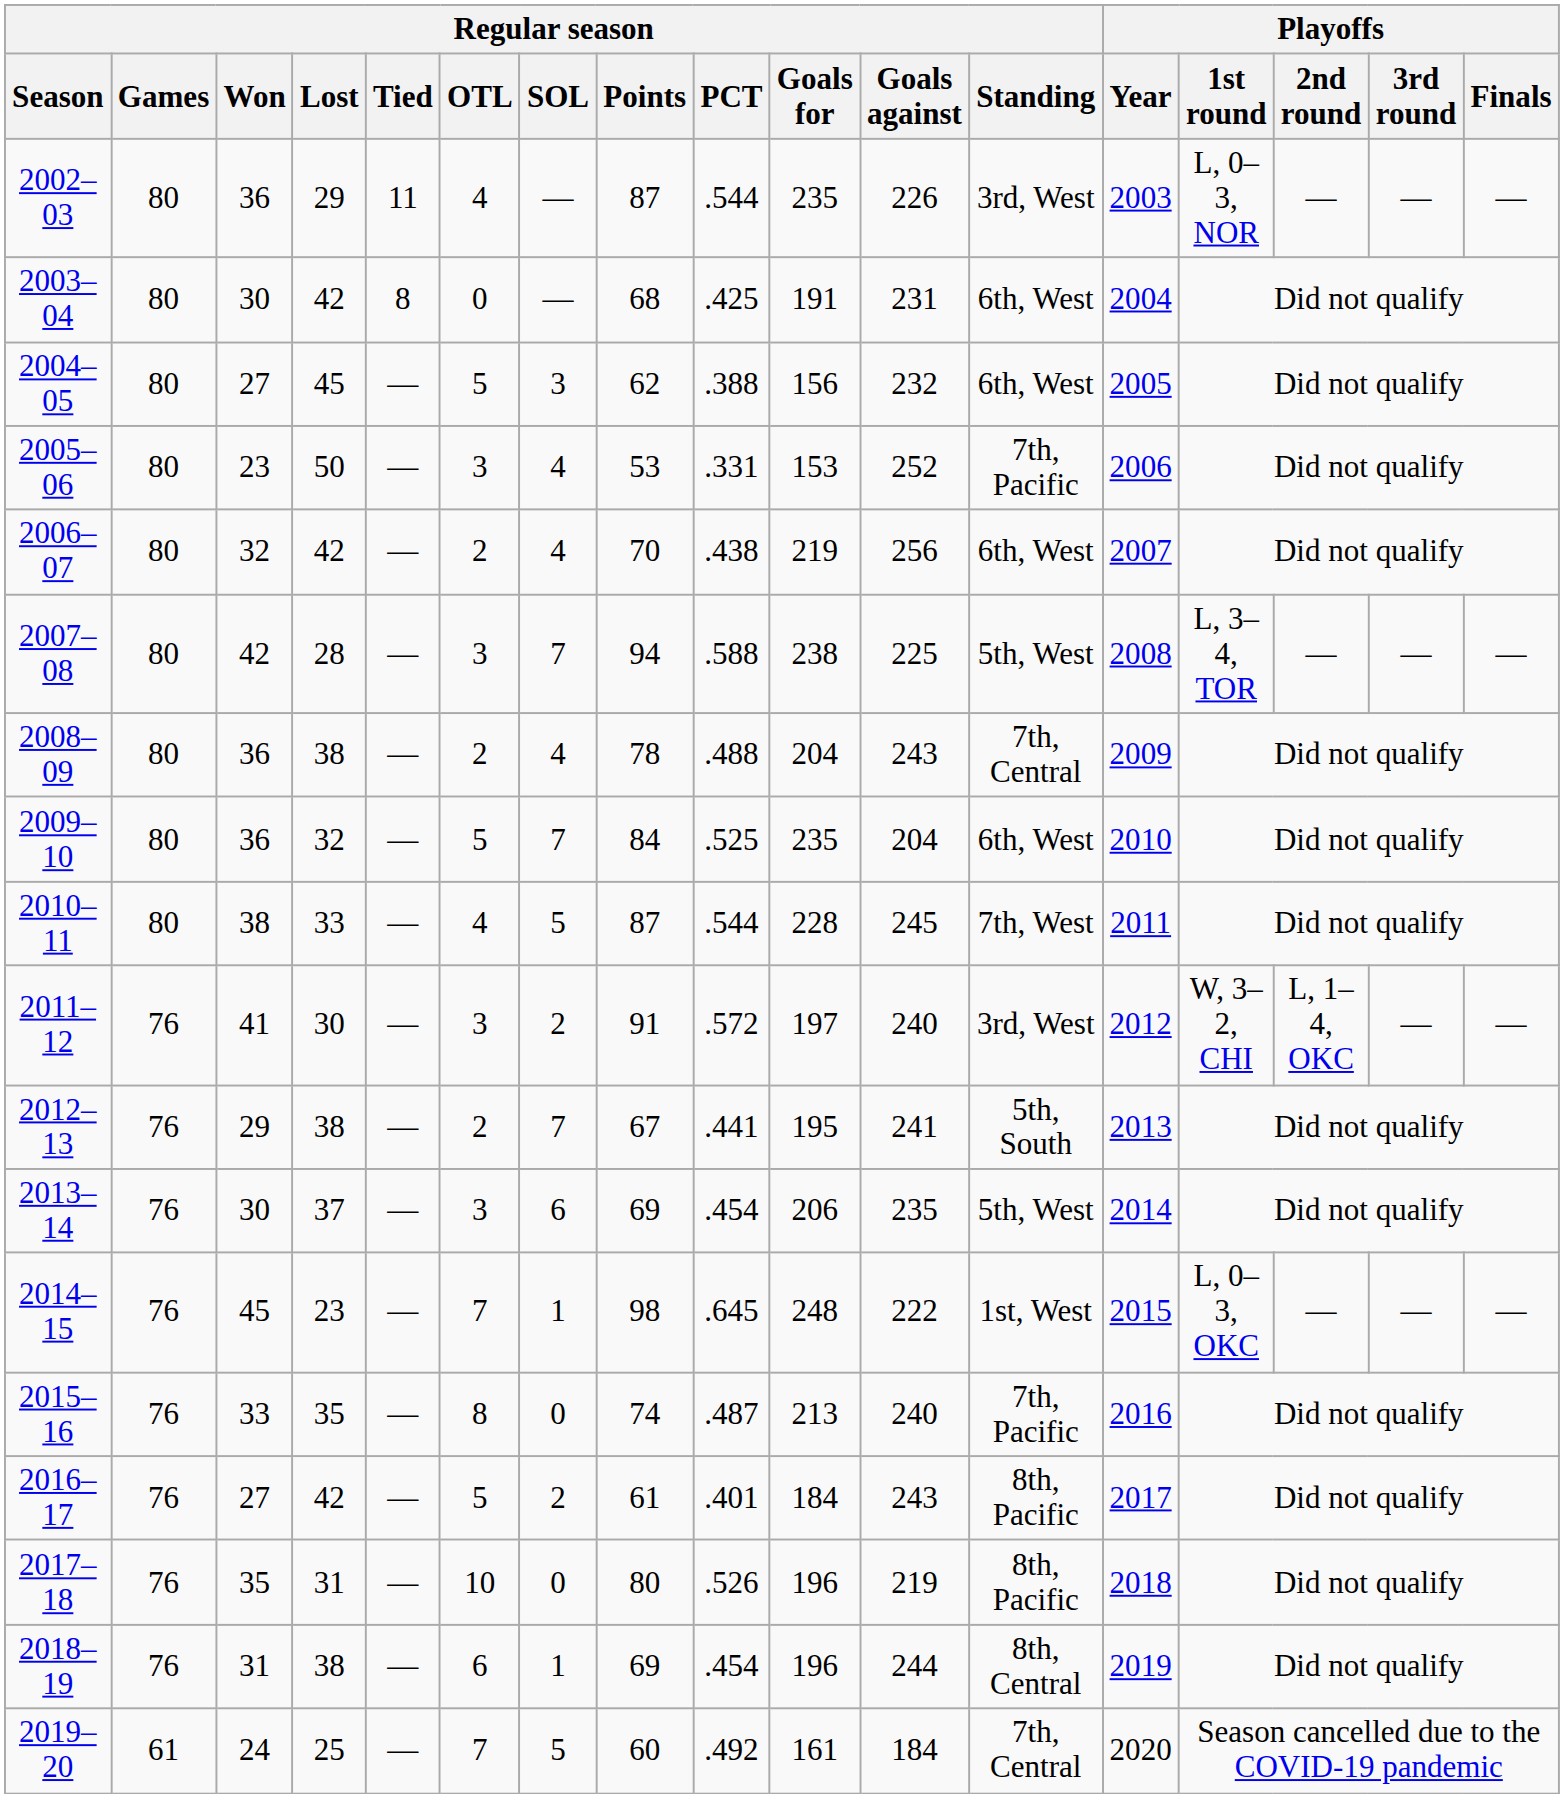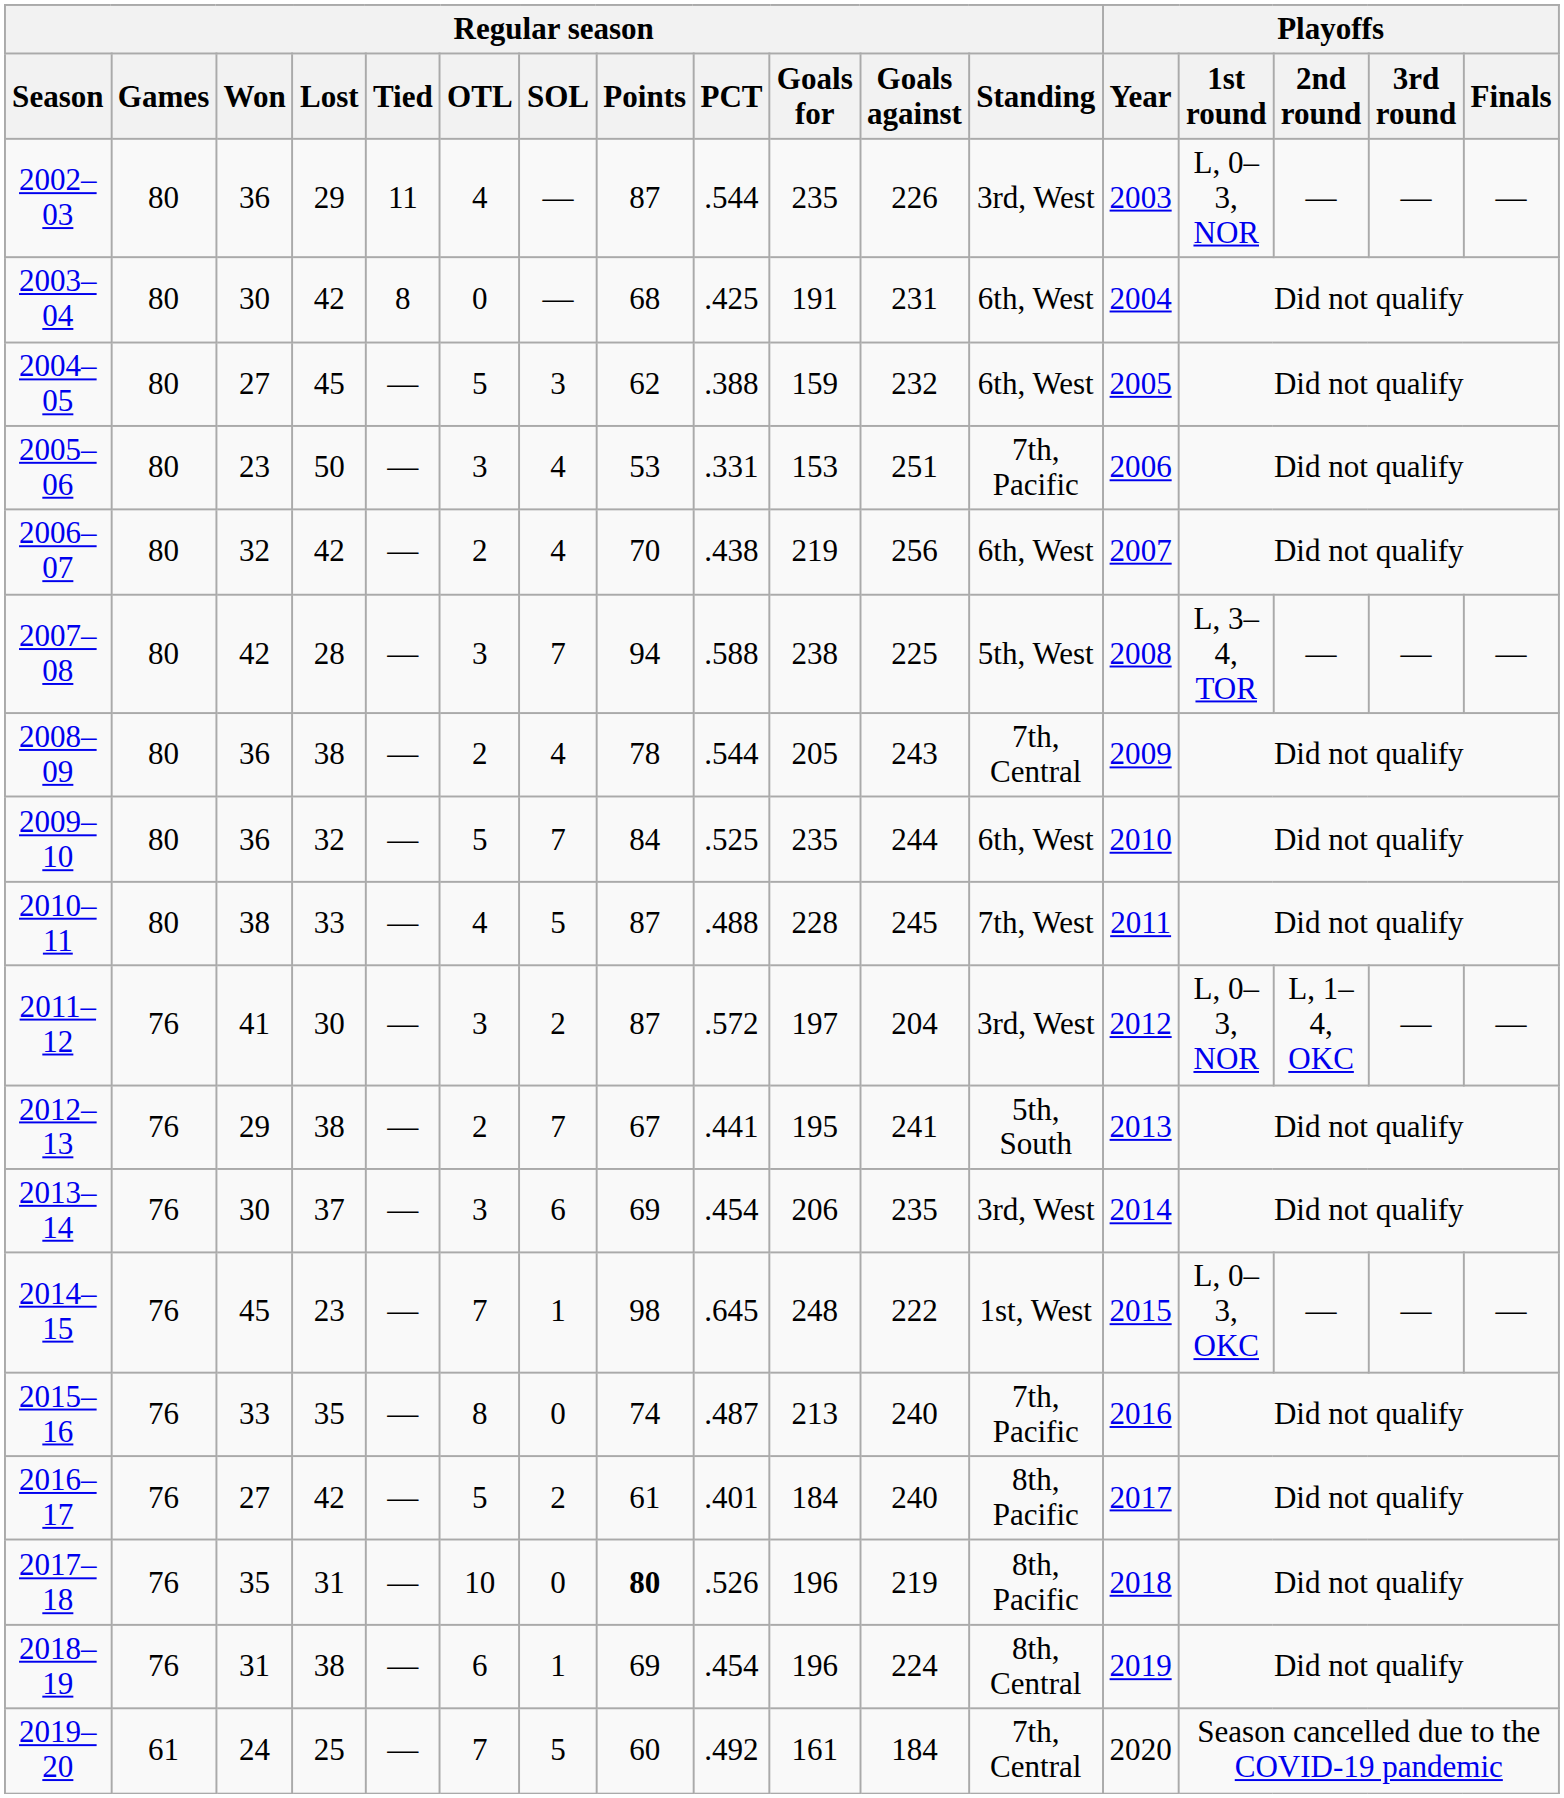2004–05 | Regular season / Goals for: 156 -> 159
2005–06 | Regular season / Goals against: 252 -> 251
2008–09 | Regular season / PCT: .488 -> .544
2008–09 | Regular season / Goals for: 204 -> 205
2009–10 | Regular season / Goals against: 204 -> 244
2010–11 | Regular season / PCT: .544 -> .488
2011–12 | Regular season / Points: 91 -> 87
2011–12 | Regular season / Goals against: 240 -> 204
2011–12 | Playoffs / 1st round: W, 3–2, CHI -> L, 0–3, NOR
2013–14 | Regular season / Standing: 5th, West -> 3rd, West
2016–17 | Regular season / Goals against: 243 -> 240
2017–18 | Regular season / Points: normal -> bold
2018–19 | Regular season / Goals against: 244 -> 224
